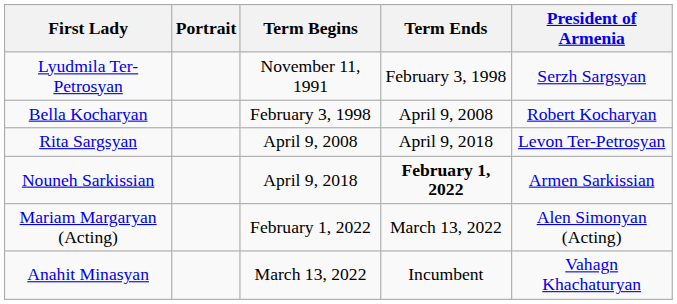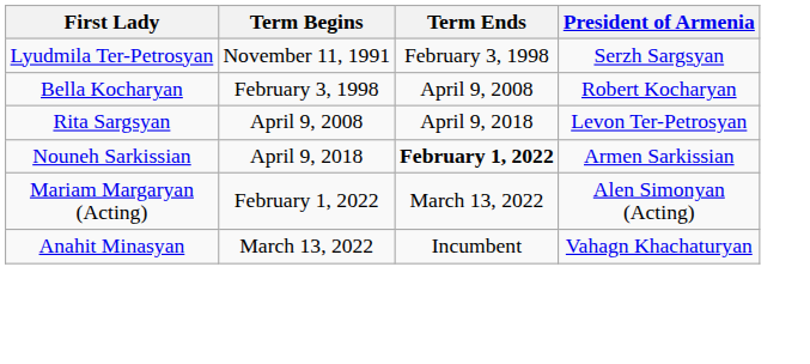- column: Portrait
